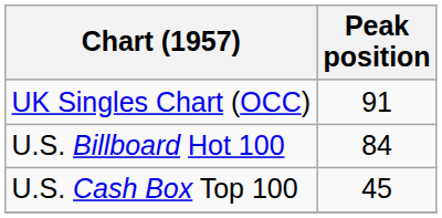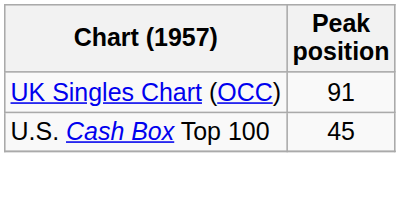- row: U.S. Billboard Hot 100 | 84
